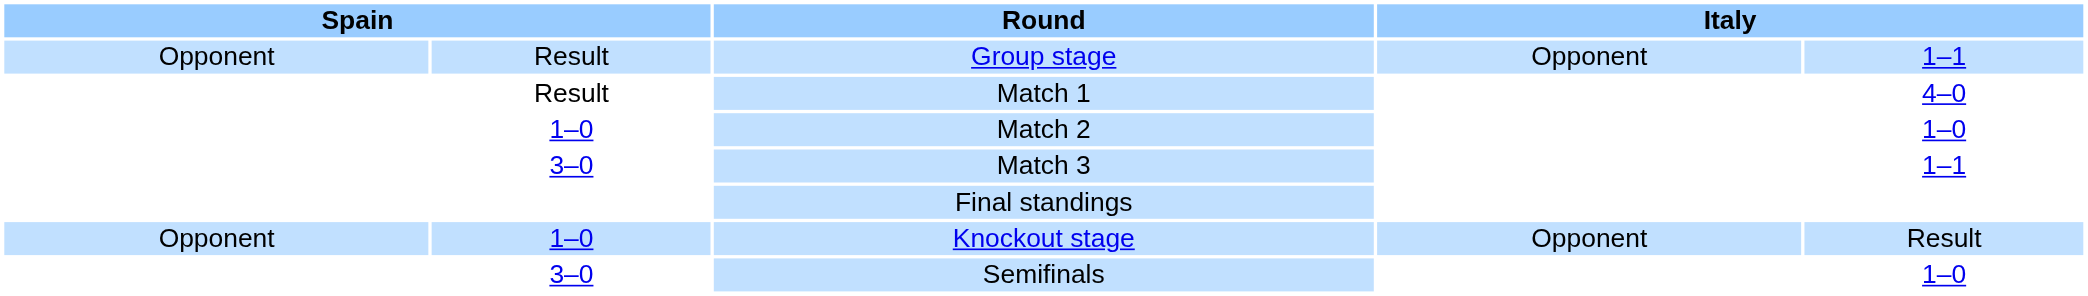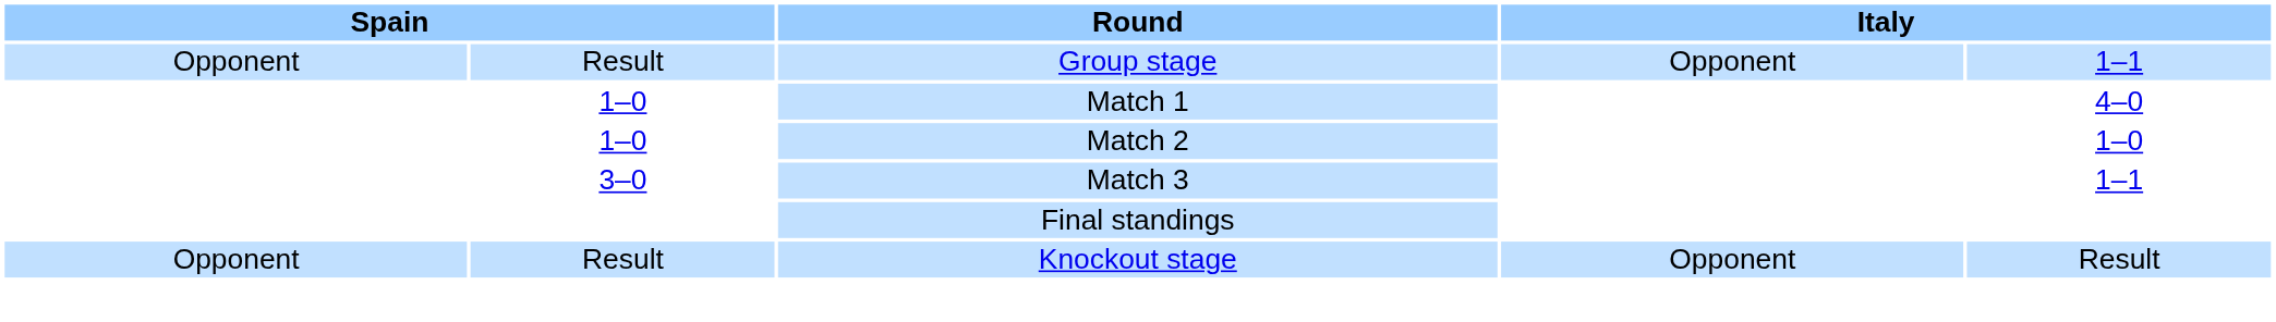Match 1 | column 2: Result -> 1–0
Knockout stage | column 2: 1–0 -> Result
- row: 3–0 | Semifinals | 1–0
